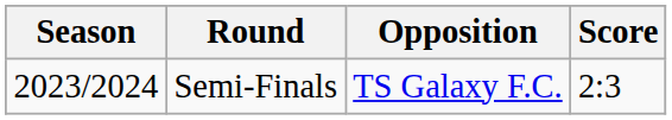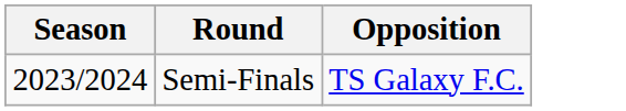- column: Score | 2:3
